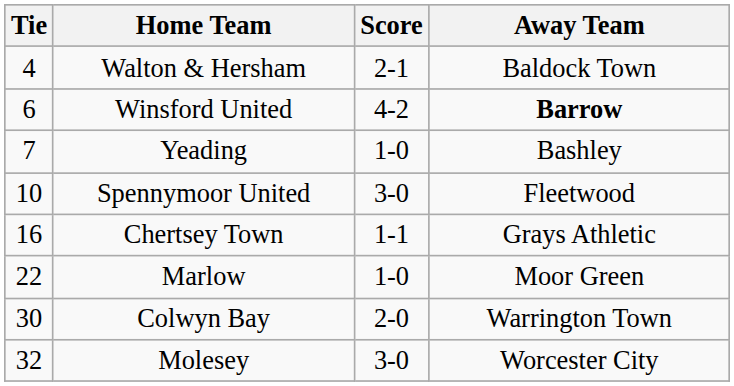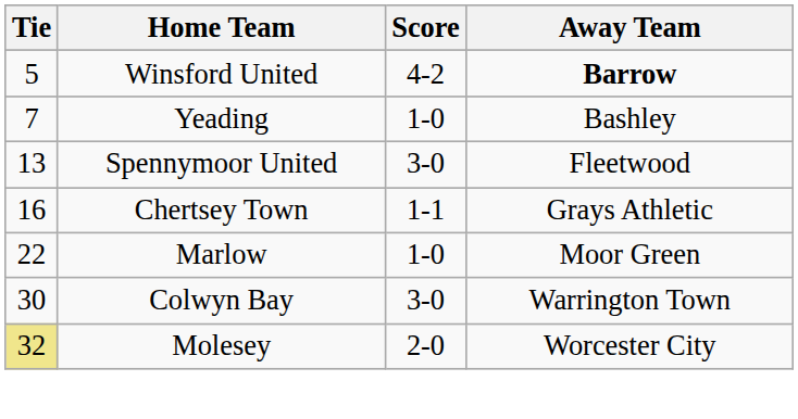- row: 4 | Walton & Hersham | 2-1 | Baldock Town
Winsford United | Tie: 6 -> 5
Spennymoor United | Tie: 10 -> 13
Colwyn Bay | Score: 2-0 -> 3-0
Molesey | Tie: no background -> khaki background
Molesey | Score: 3-0 -> 2-0
